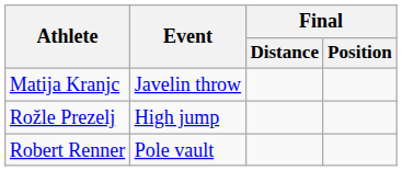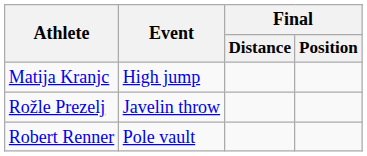Matija Kranjc | Event: Javelin throw -> High jump
Rožle Prezelj | Event: High jump -> Javelin throw
